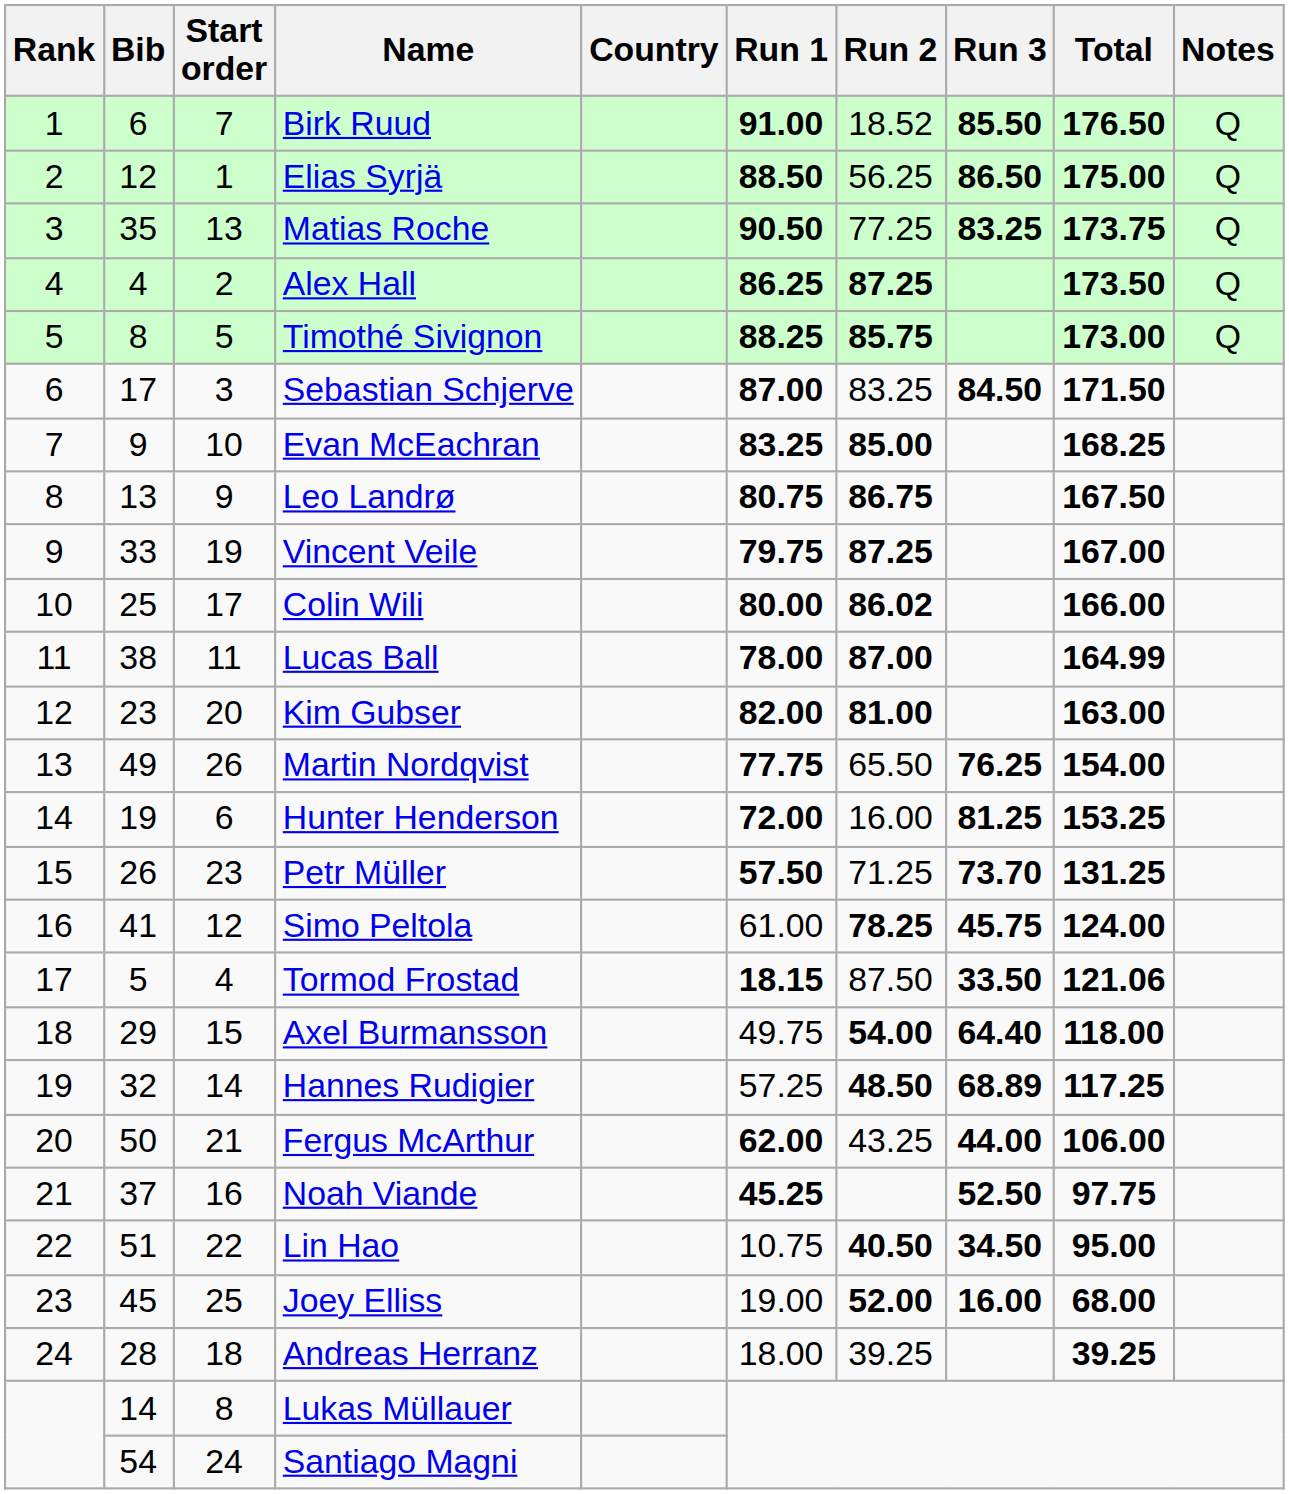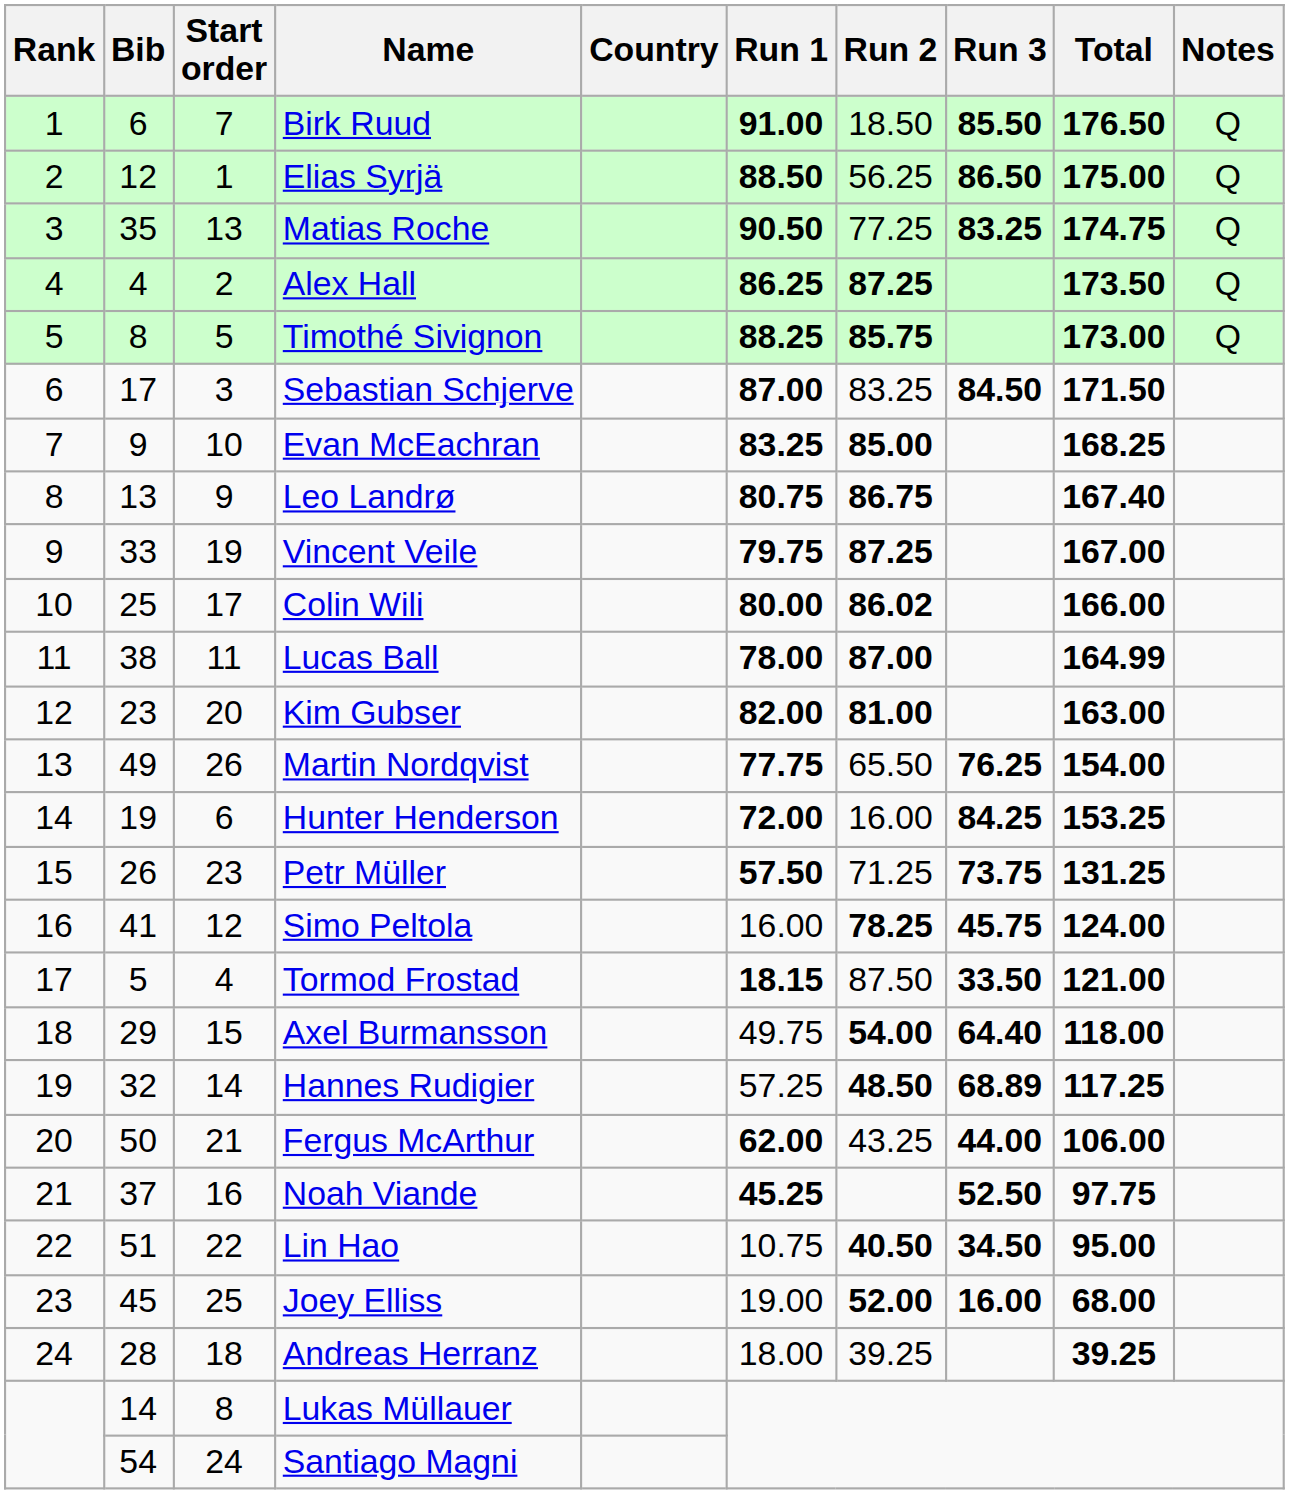Birk Ruud | Run 2: 18.52 -> 18.50
Matias Roche | Total: 173.75 -> 174.75
Leo Landrø | Total: 167.50 -> 167.40
Hunter Henderson | Run 3: 81.25 -> 84.25
Petr Müller | Run 3: 73.70 -> 73.75
Simo Peltola | Run 1: 61.00 -> 16.00
Tormod Frostad | Total: 121.06 -> 121.00
